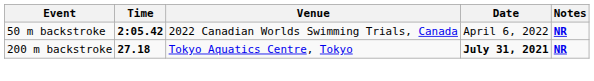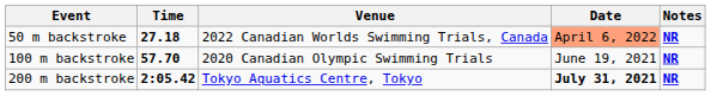50 m backstroke | Time: 2:05.42 -> 27.18
50 m backstroke | Date: no background -> lightsalmon background
+ row: 100 m backstroke | 57.70 | 2020 Canadian Olympic Swimming Trials | June 19, 2021 | NR
200 m backstroke | Time: 27.18 -> 2:05.42
